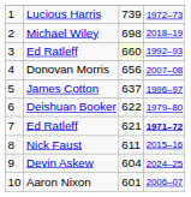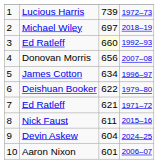Michael Wiley | column 3: 698 -> 697
James Cotton | column 3: 637 -> 634
7 / Ed Ratleff | column 4: bold -> normal
